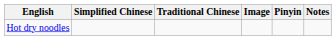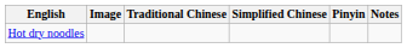columns swapped: Image <-> Simplified Chinese
